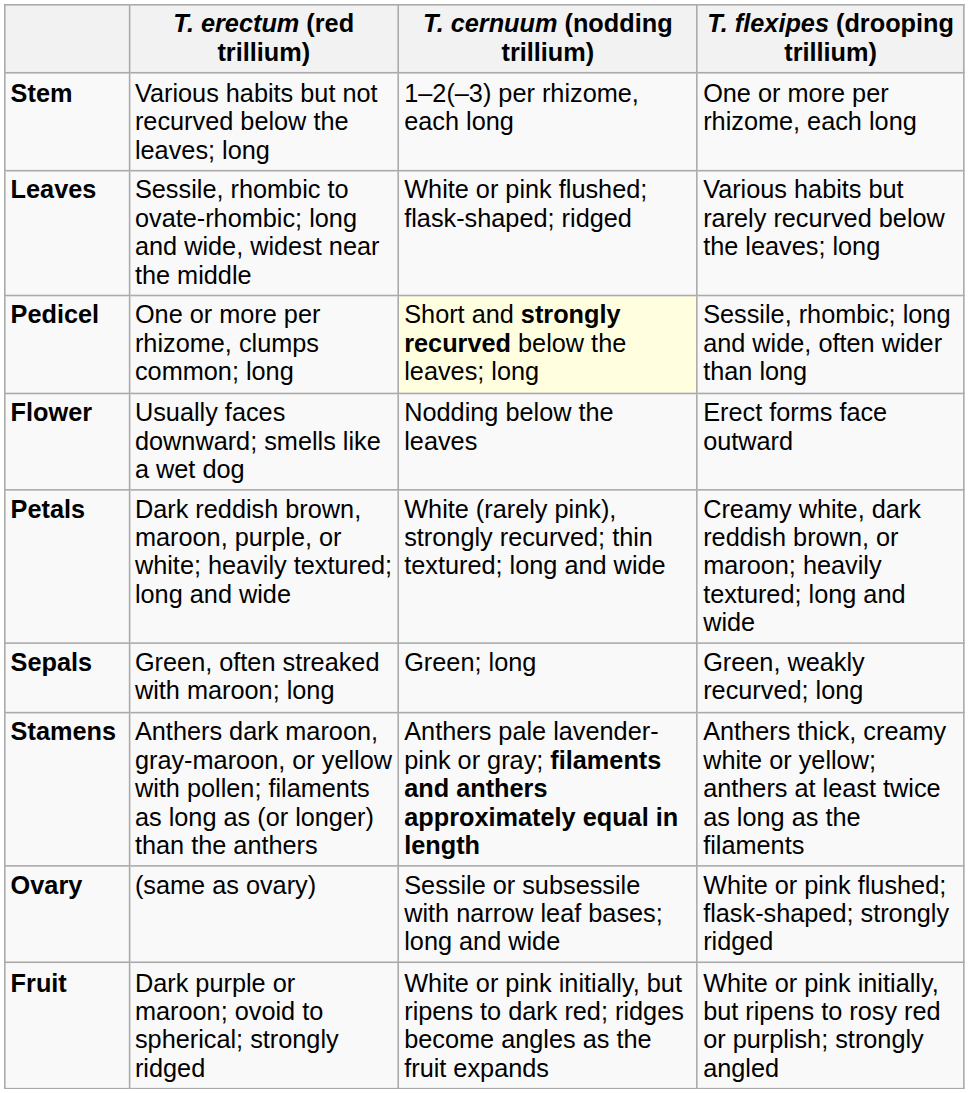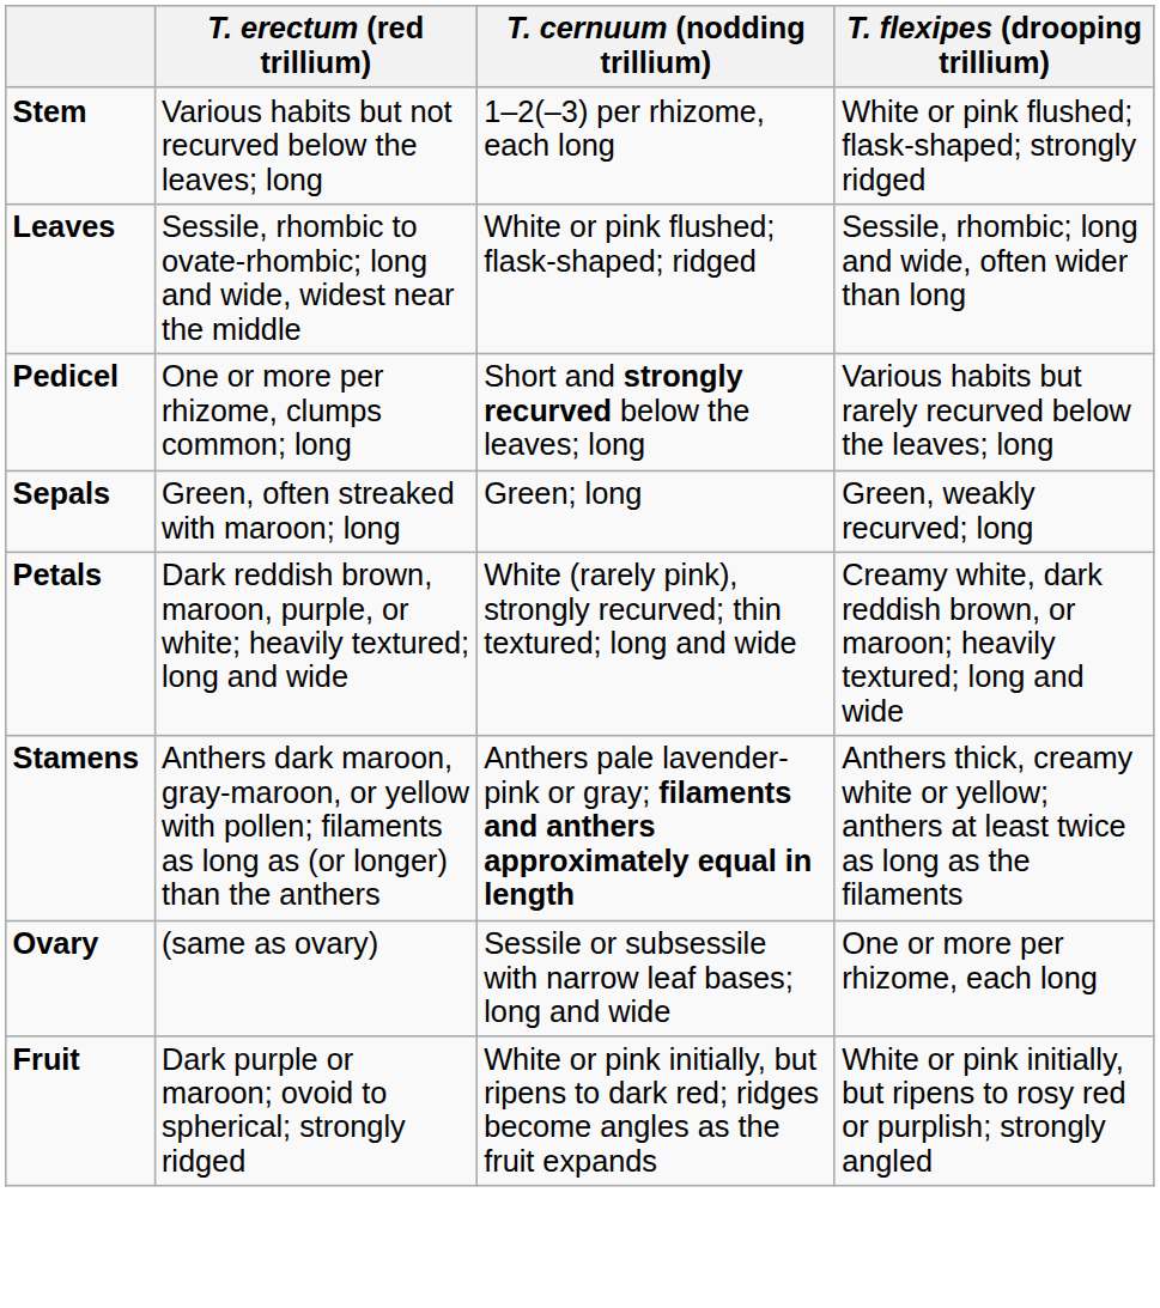Stem | T. flexipes (drooping trillium): One or more per rhizome, each long -> White or pink flushed; flask-shaped; strongly ridged
Leaves | T. flexipes (drooping trillium): Various habits but rarely recurved below the leaves; long -> Sessile, rhombic; long and wide, often wider than long
Pedicel | T. cernuum (nodding trillium): lightyellow background -> no background
Pedicel | T. flexipes (drooping trillium): Sessile, rhombic; long and wide, often wider than long -> Various habits but rarely recurved below the leaves; long
- row: Flower | Usually faces downward; smells like a wet dog | Nodding below the leaves | Erect forms face outward
rows swapped: Sepals <-> Petals
Ovary | T. flexipes (drooping trillium): White or pink flushed; flask-shaped; strongly ridged -> One or more per rhizome, each long
